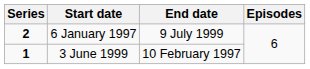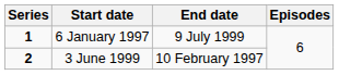6 January 1997 | Series: 2 -> 1
3 June 1999 | Series: 1 -> 2
